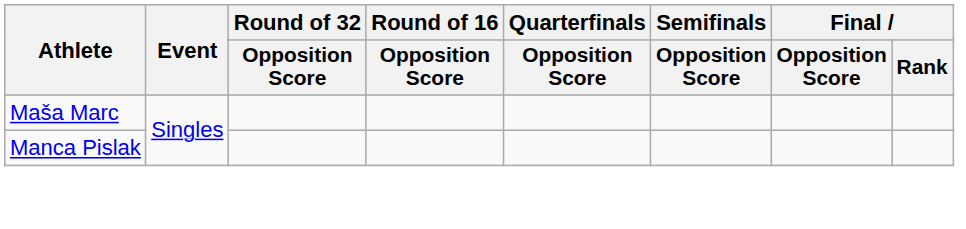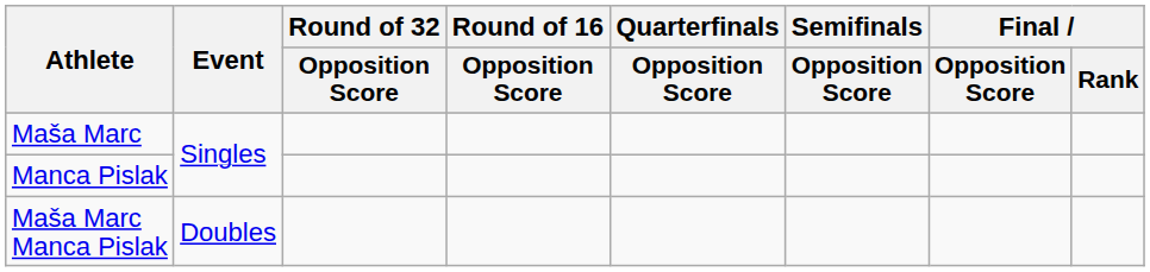+ row: Maša Marc Manca Pislak | Doubles
